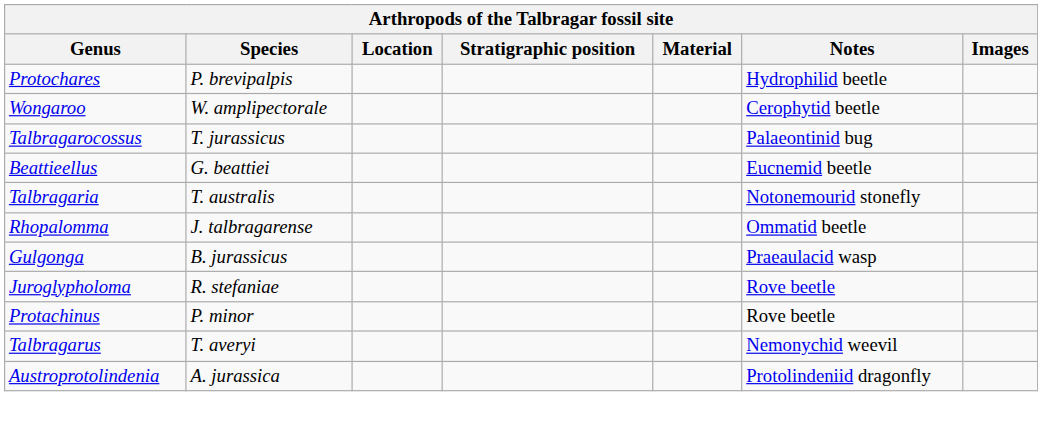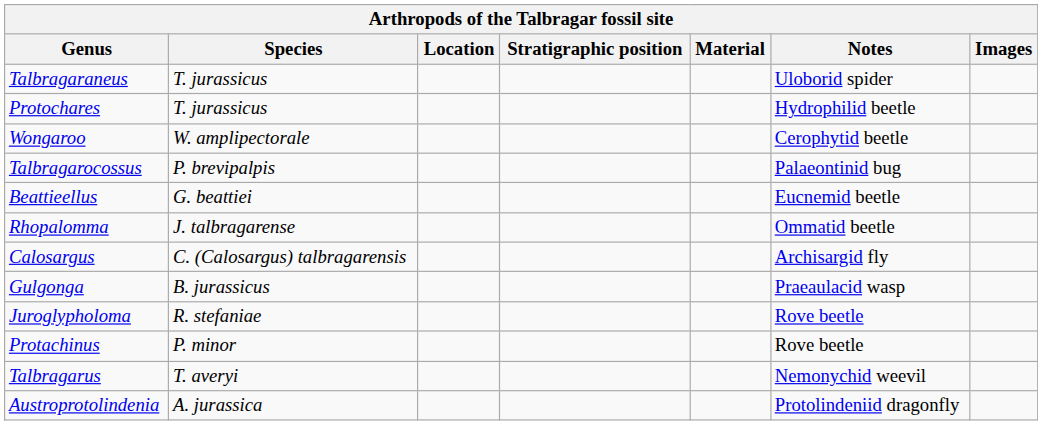+ row: Talbragaraneus | T. jurassicus | Uloborid spider
Protochares | Species: P. brevipalpis -> T. jurassicus
Talbragarocossus | Species: T. jurassicus -> P. brevipalpis
- row: Talbragaria | T. australis | Notonemourid stonefly
+ row: Calosargus | C. (Calosargus) talbragarensis | Archisargid fly
